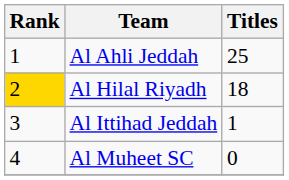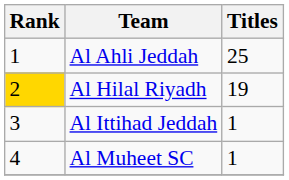Al Hilal Riyadh | Titles: 18 -> 19
Al Muheet SC | Titles: 0 -> 1
